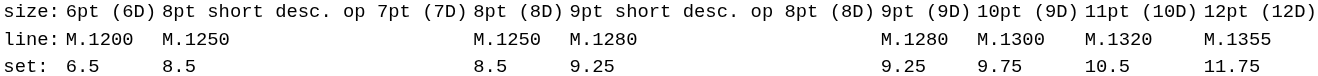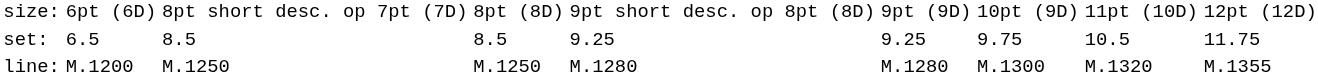rows swapped: set: <-> line:
